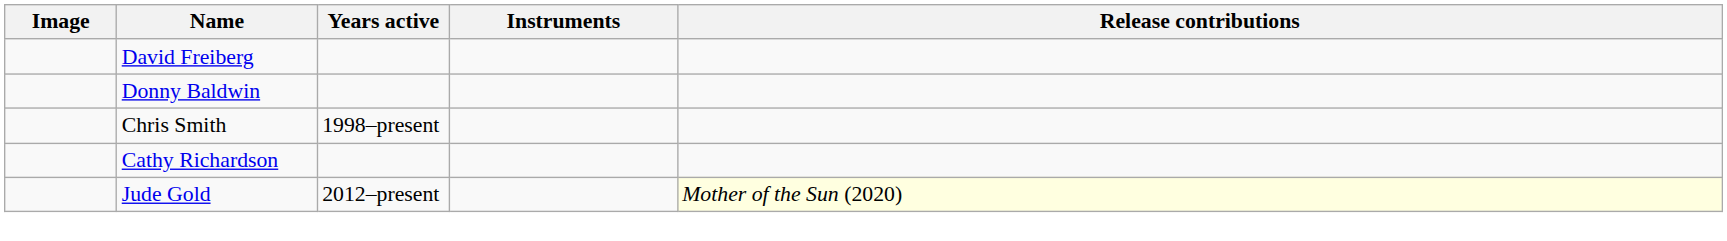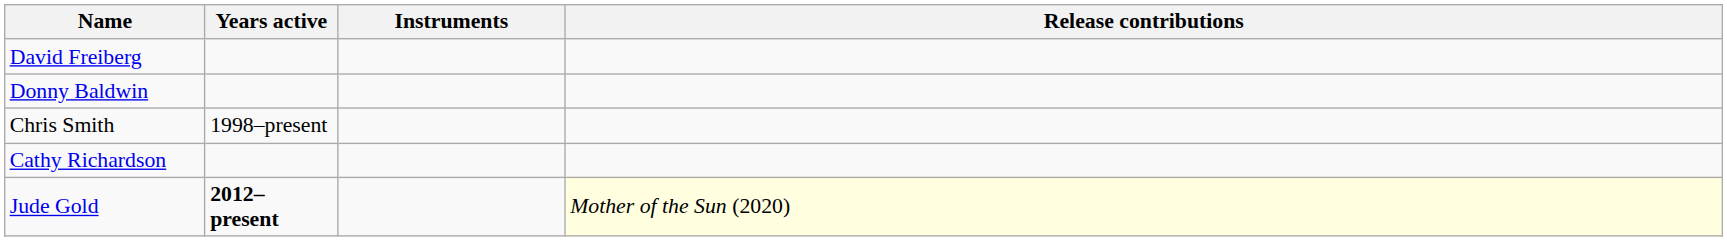- column: Image
Jude Gold | Years active: normal -> bold
